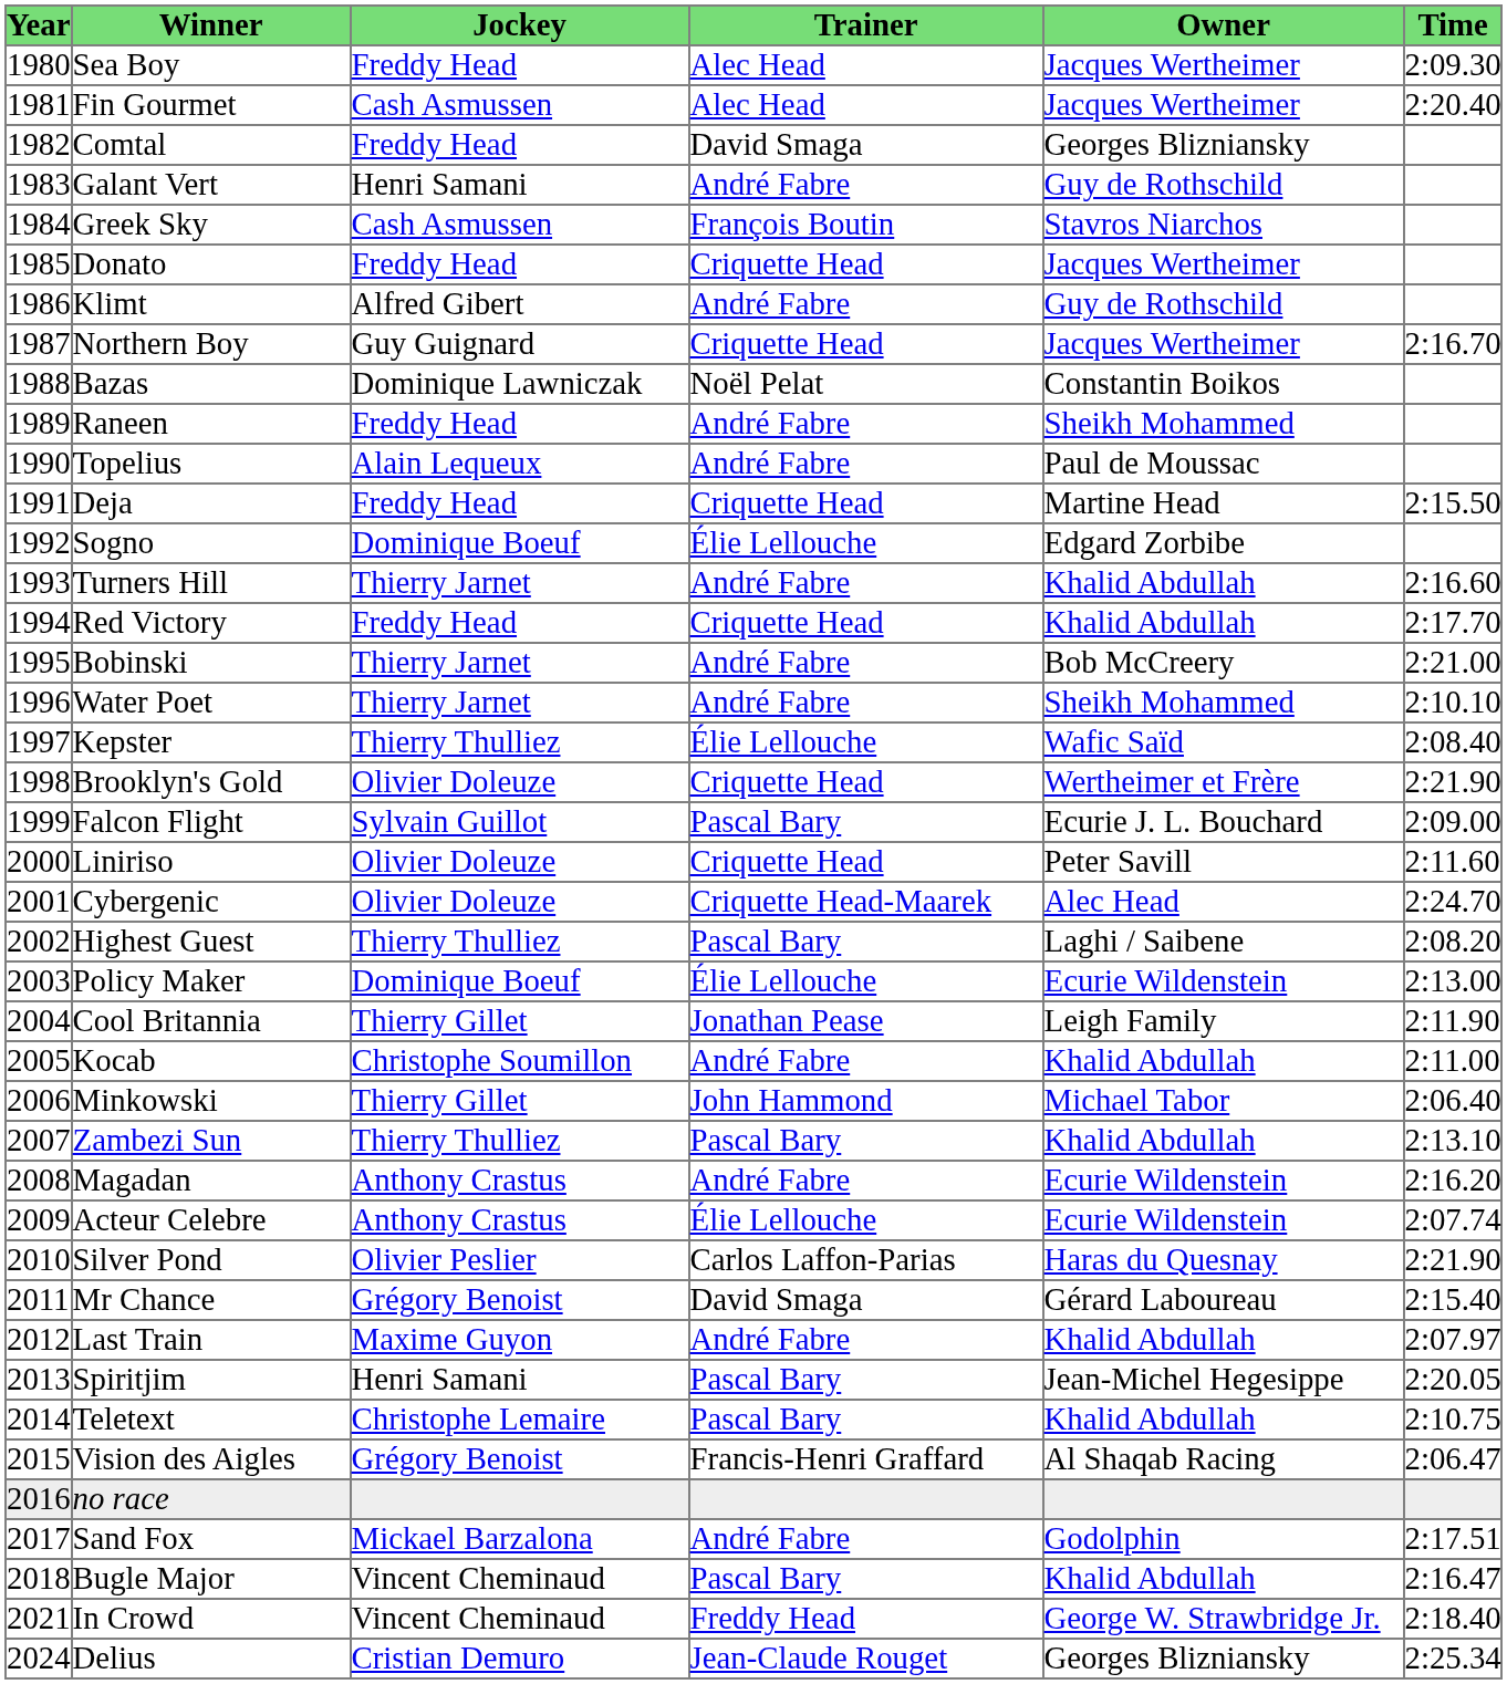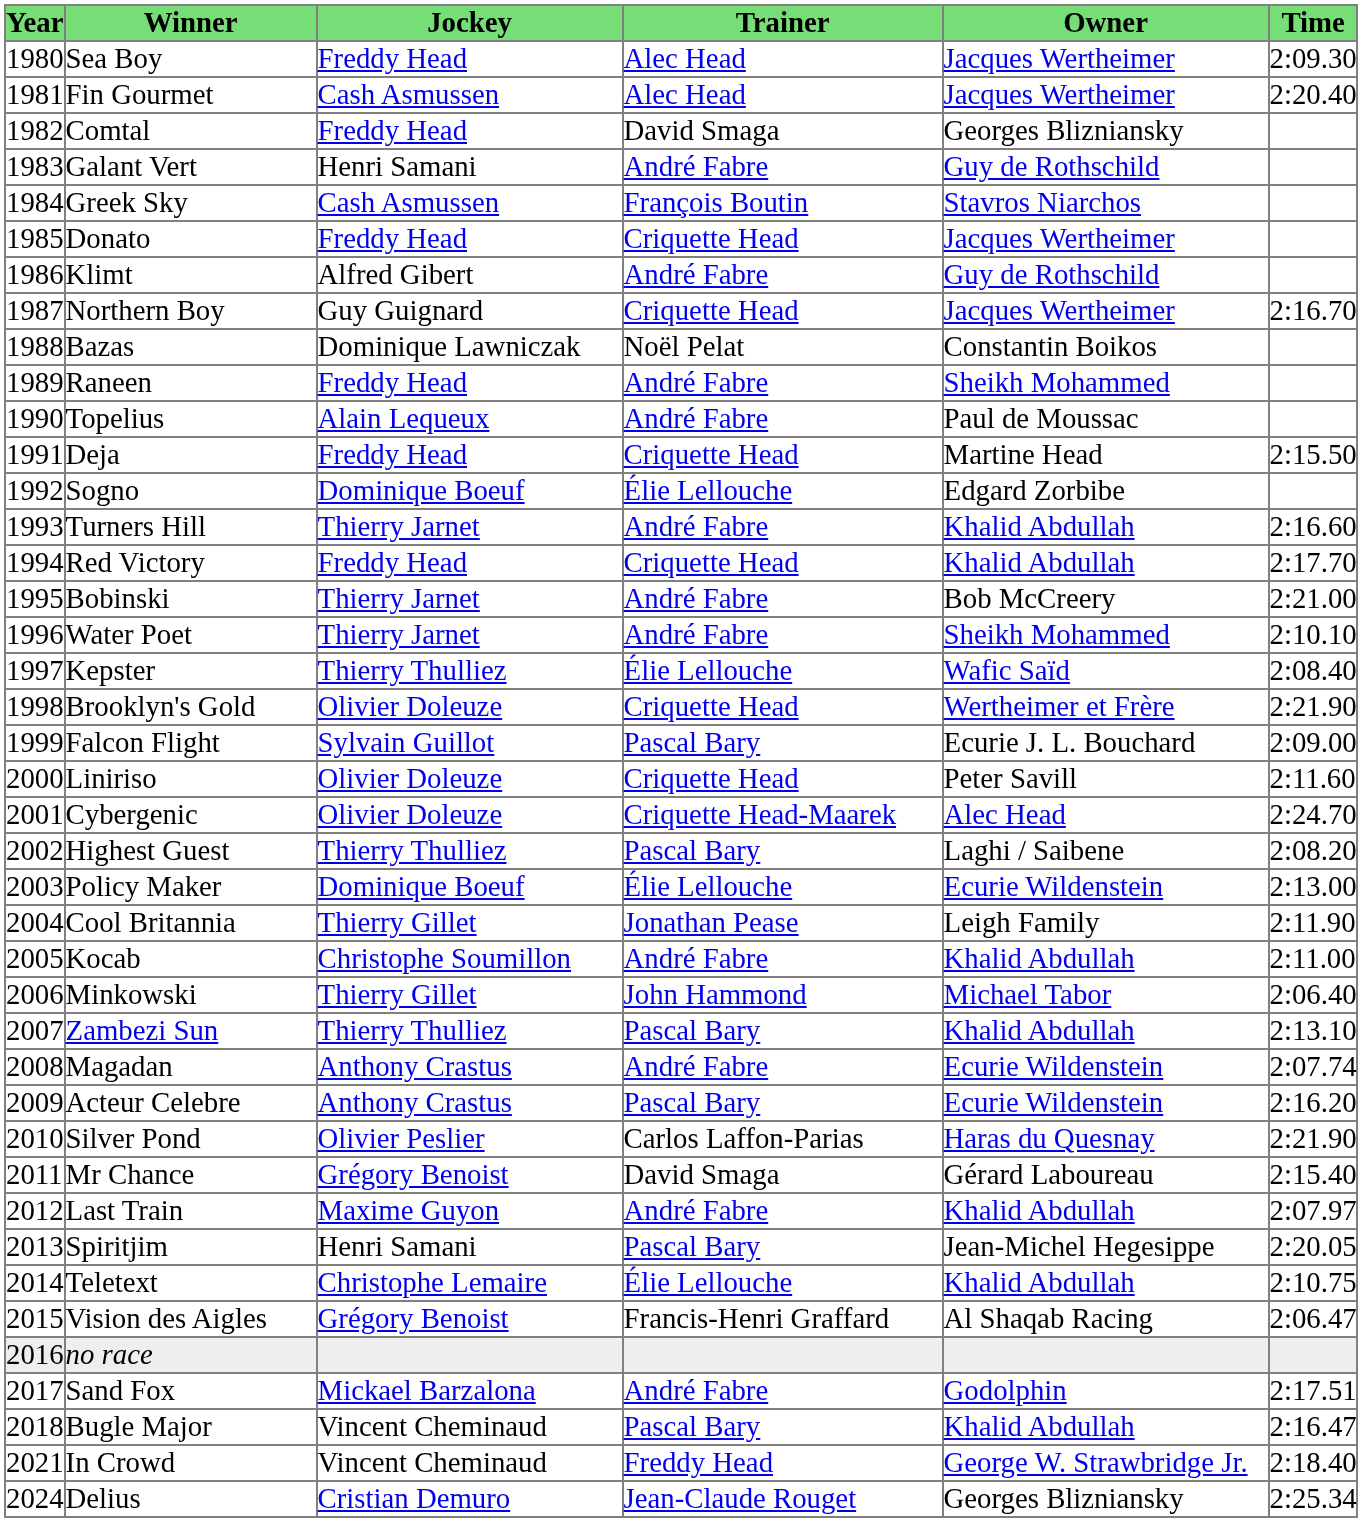Magadan | Time: 2:16.20 -> 2:07.74
Acteur Celebre | Trainer: Élie Lellouche -> Pascal Bary
Acteur Celebre | Time: 2:07.74 -> 2:16.20
Teletext | Trainer: Pascal Bary -> Élie Lellouche
